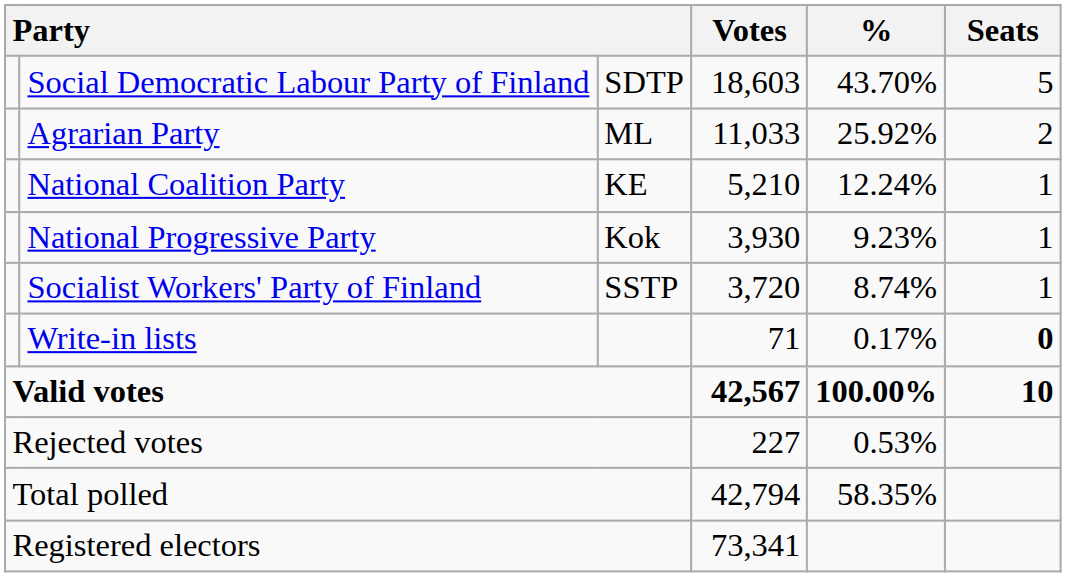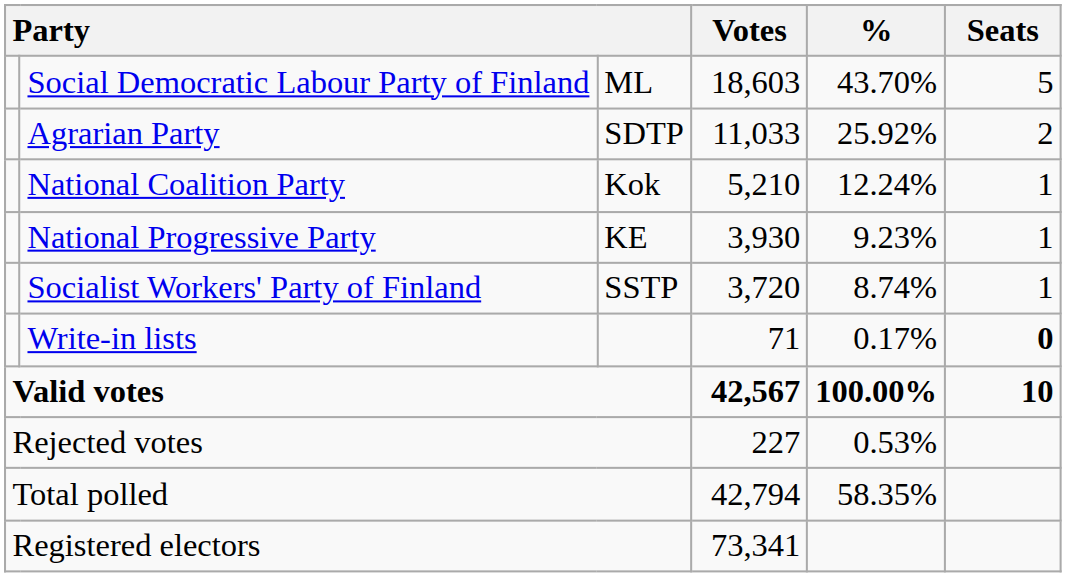Social Democratic Labour Party of Finland | column 3: SDTP -> ML
Agrarian Party | column 3: ML -> SDTP
National Coalition Party | column 3: KE -> Kok
National Progressive Party | column 3: Kok -> KE
